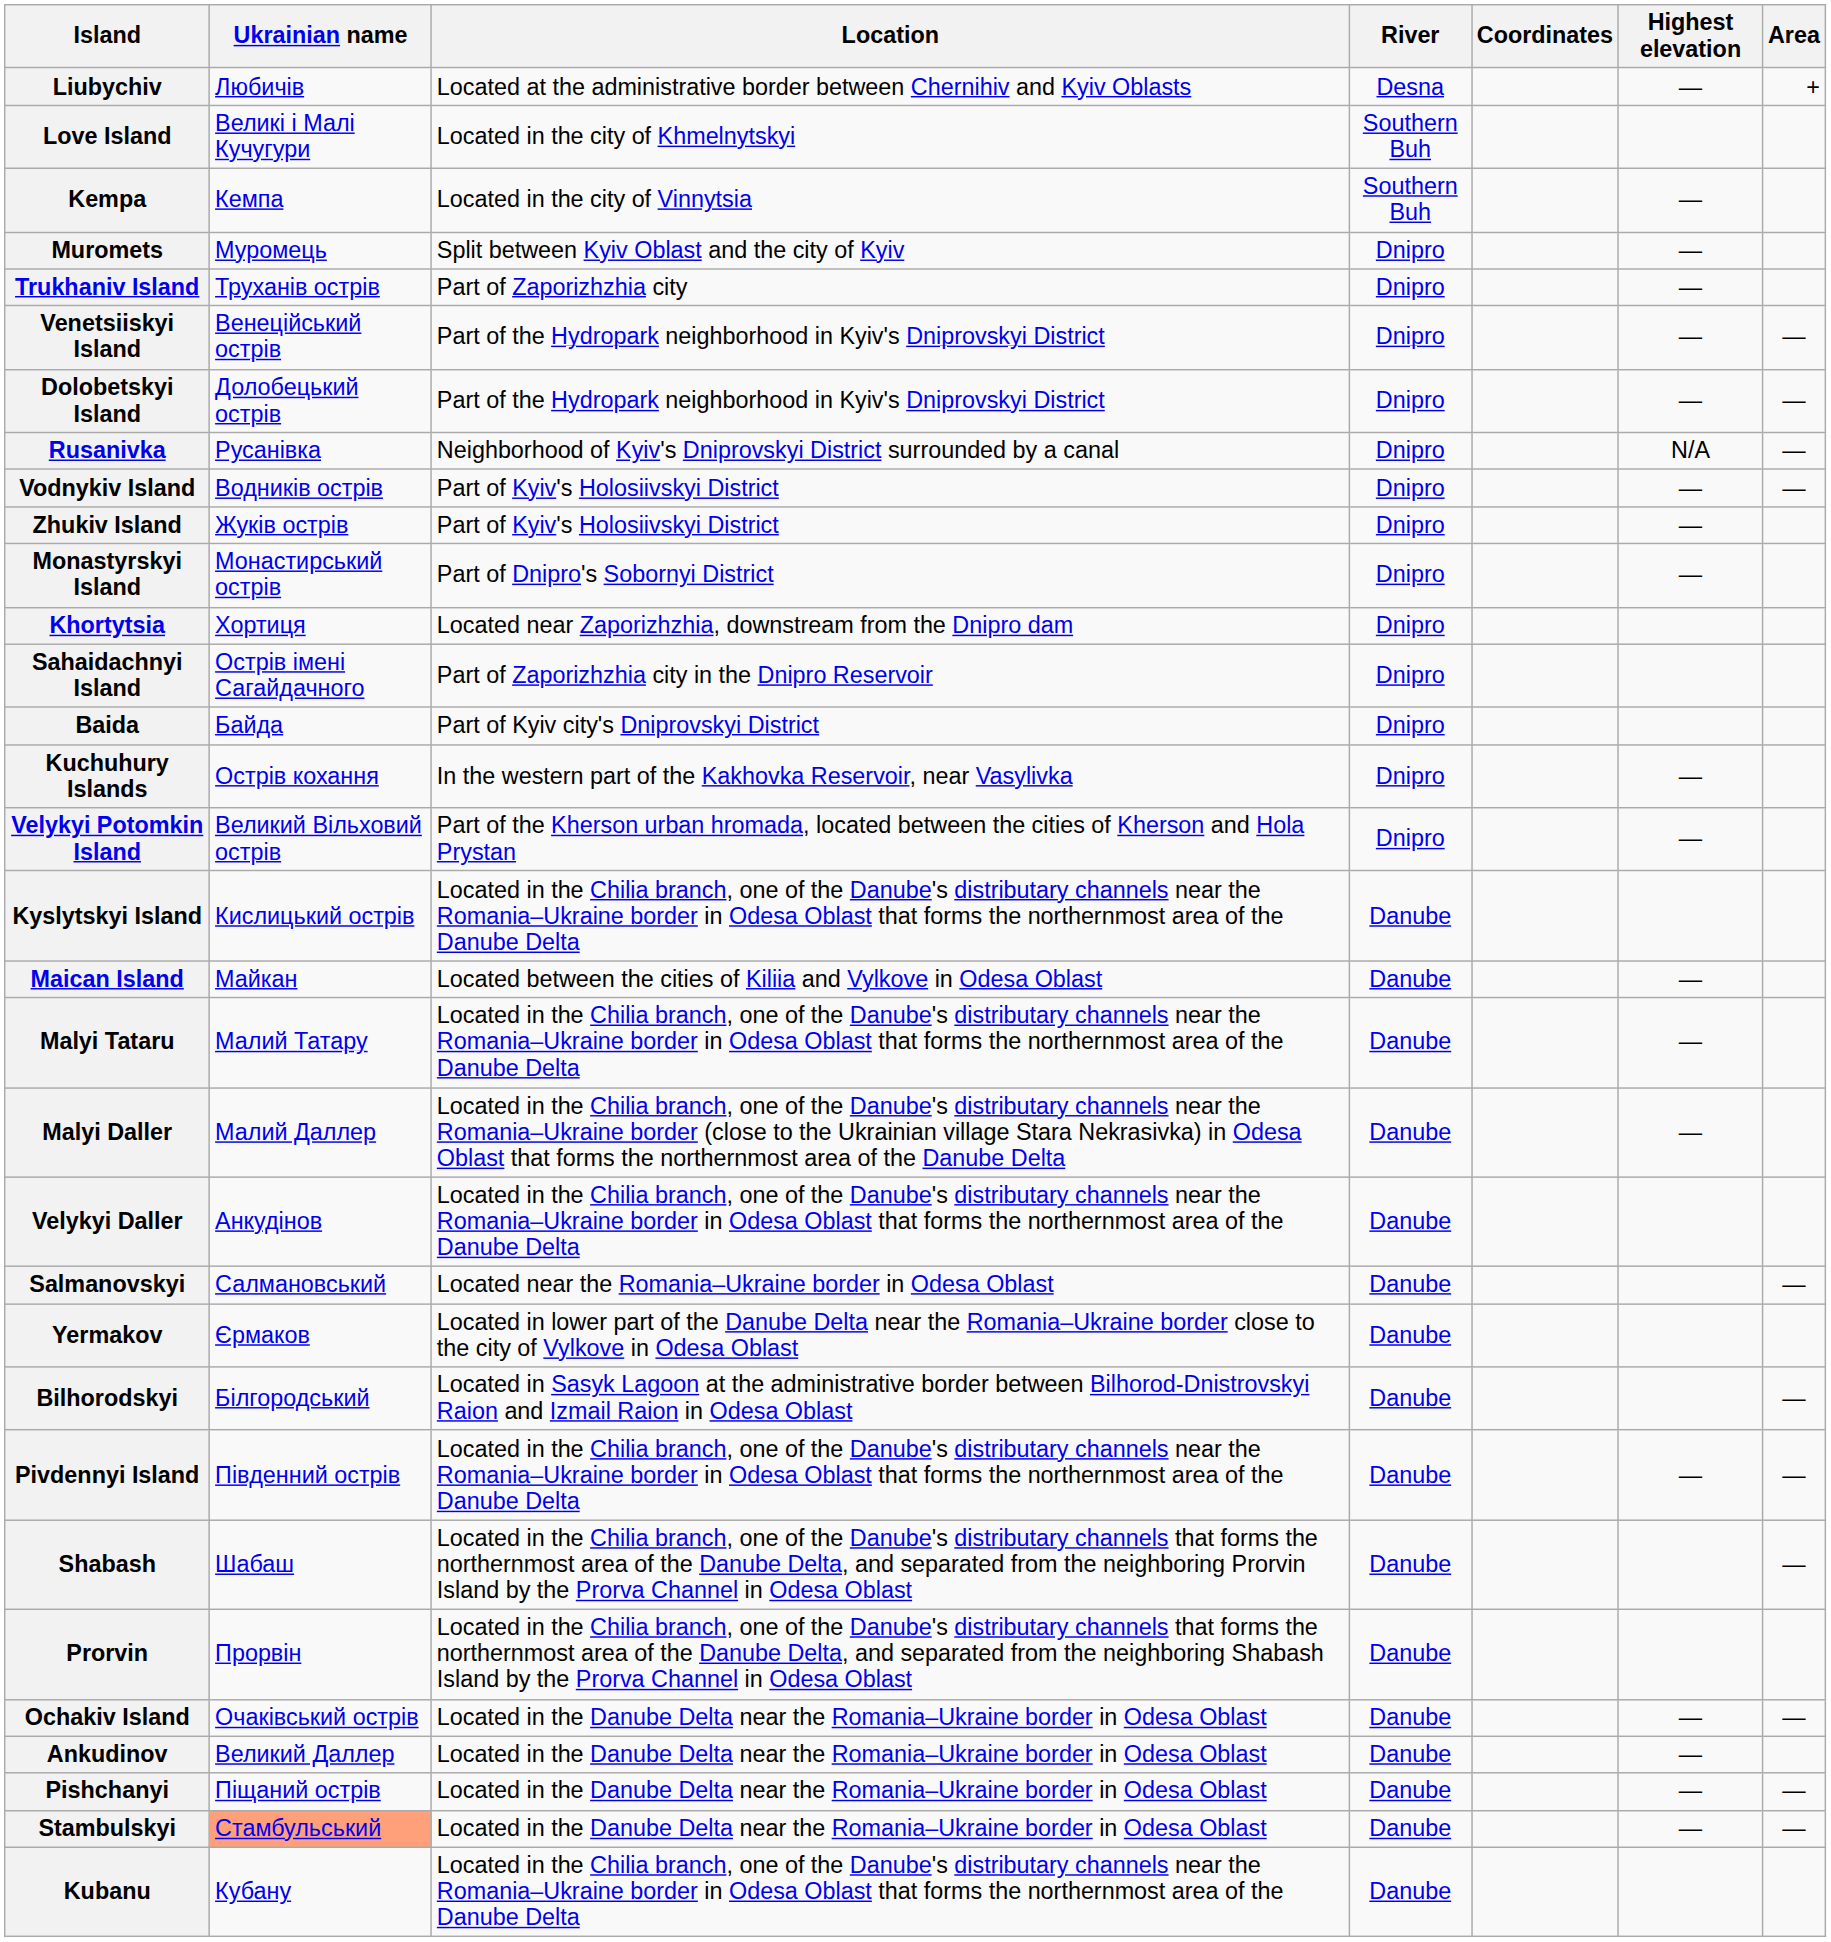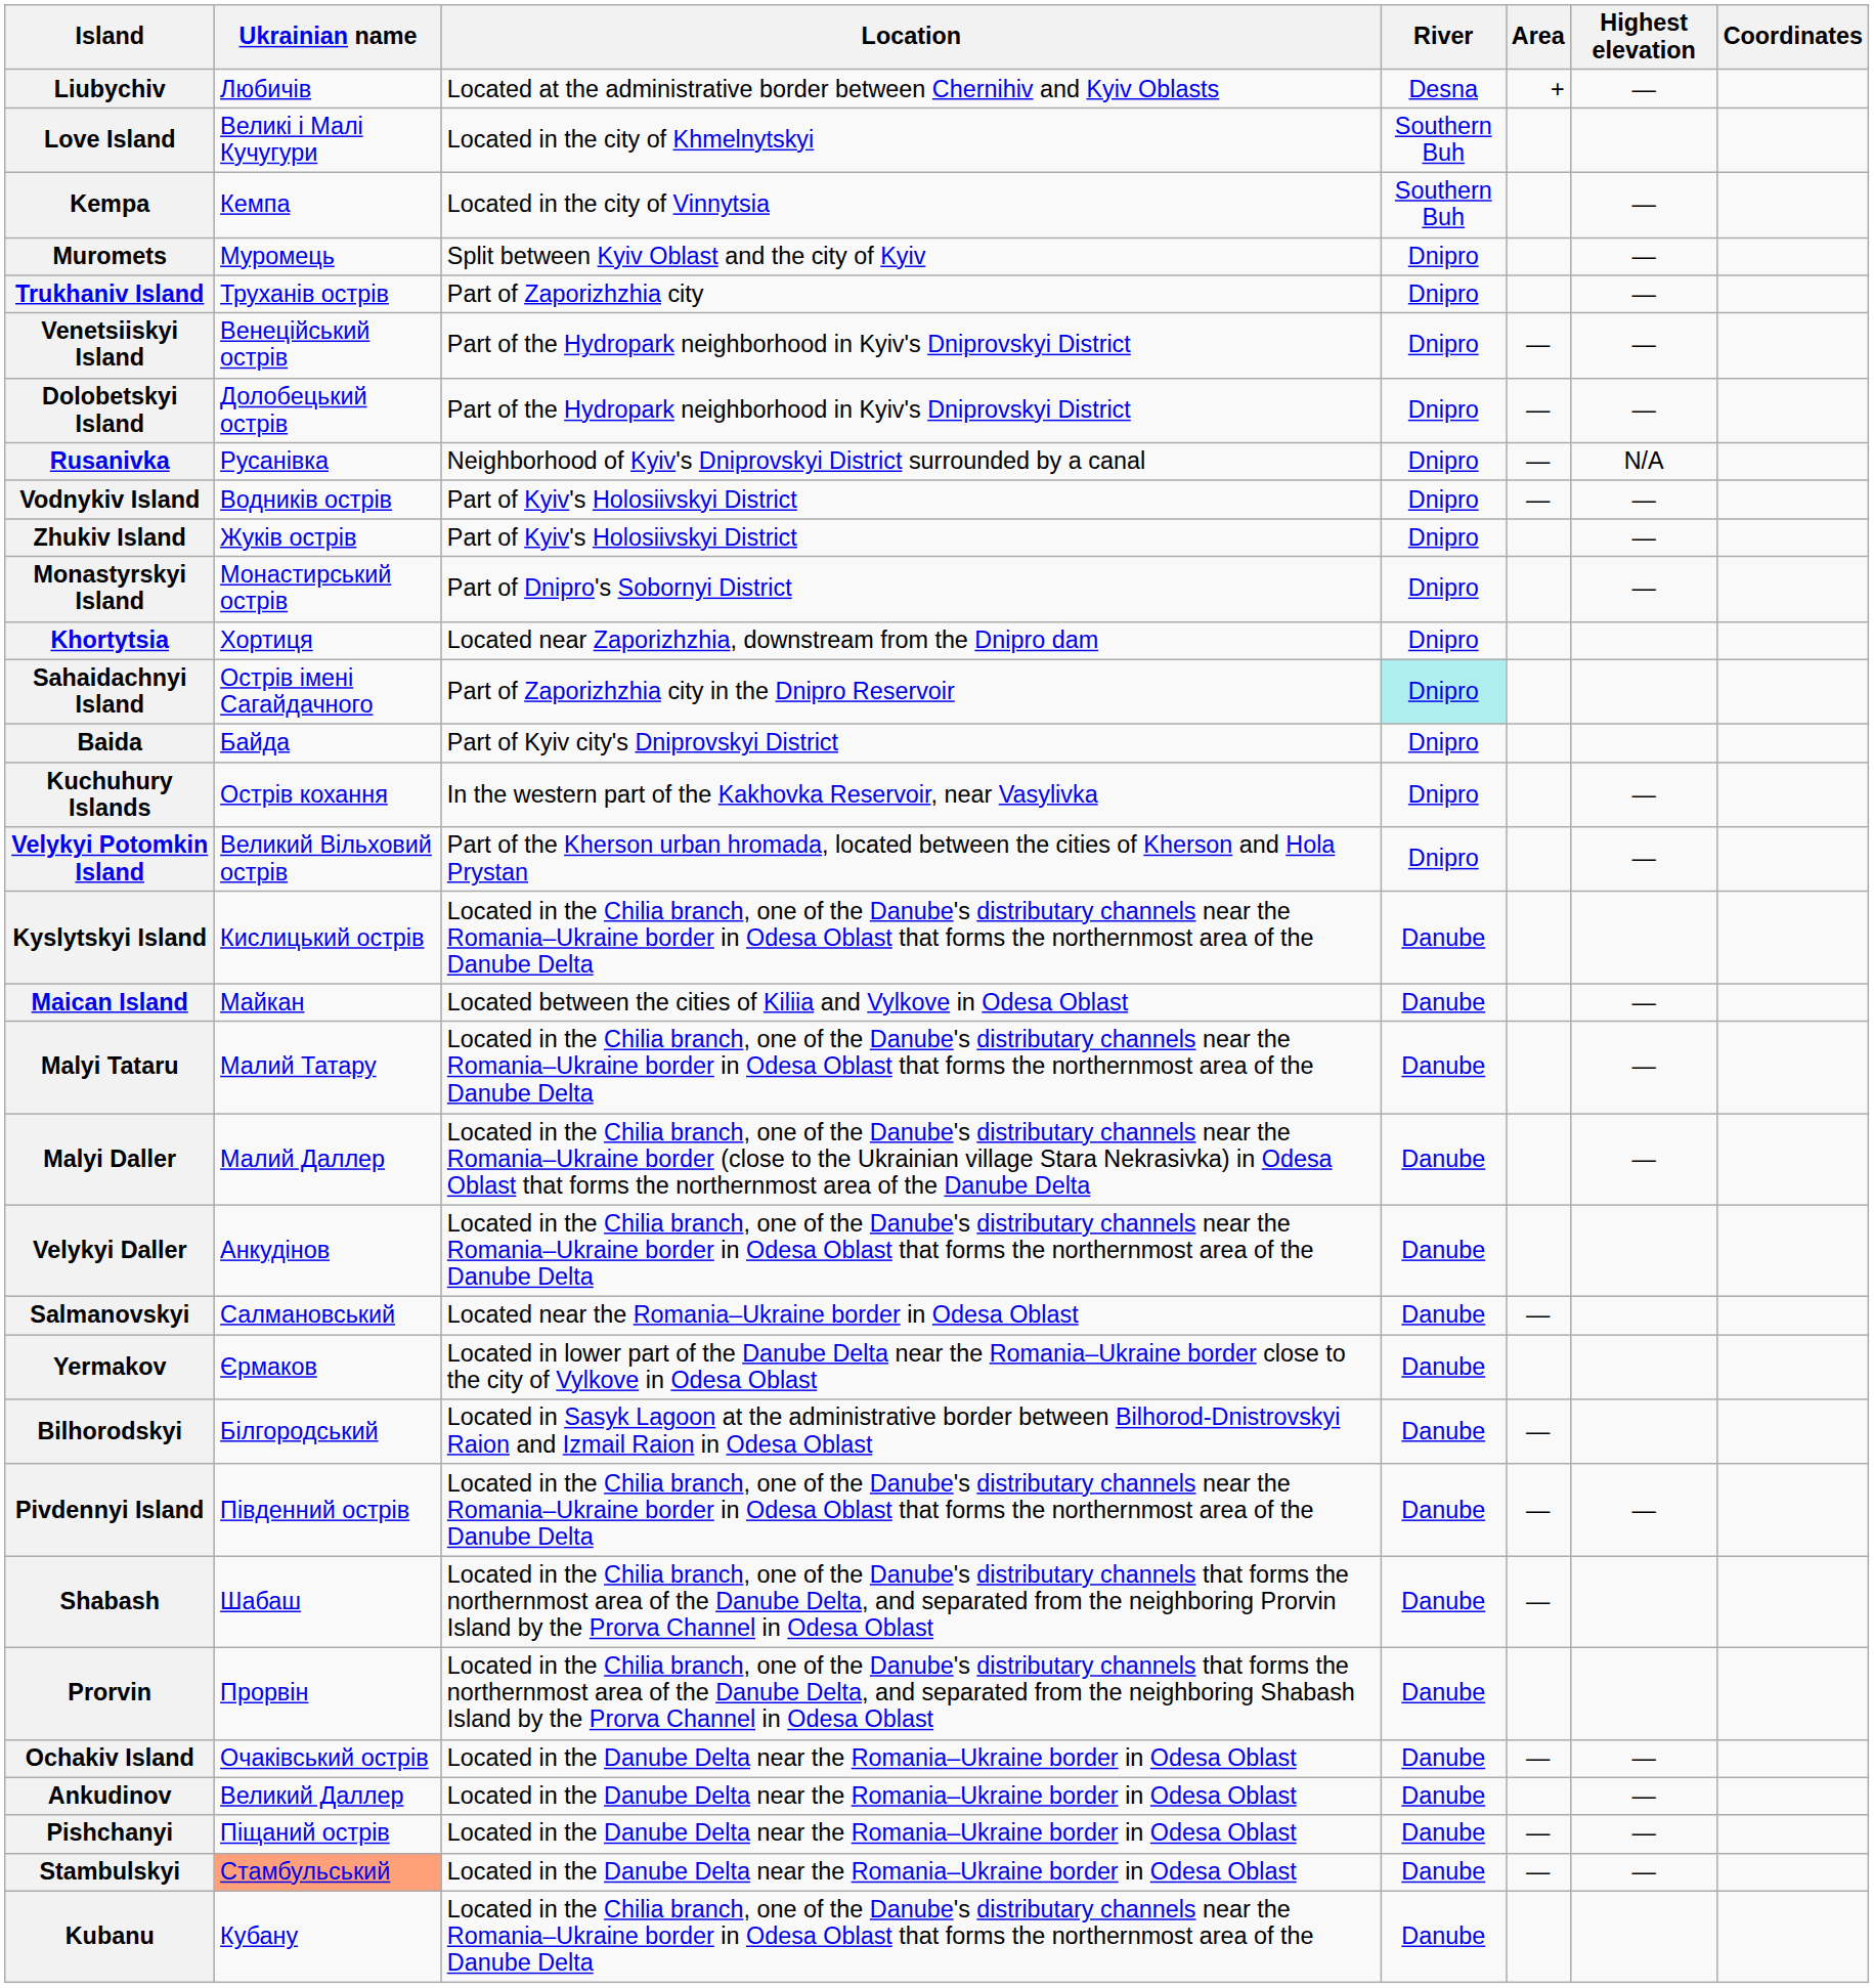columns swapped: Area <-> Coordinates
Sahaidachnyi Island | River: no background -> paleturquoise background
